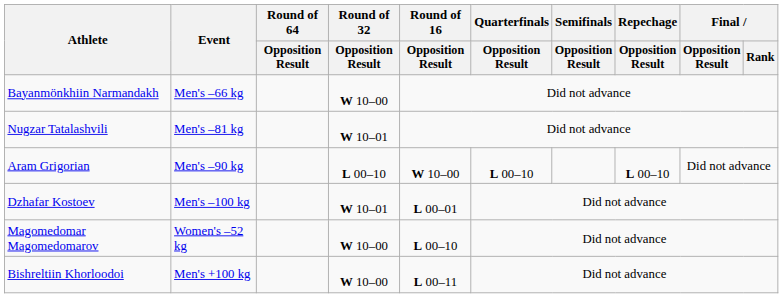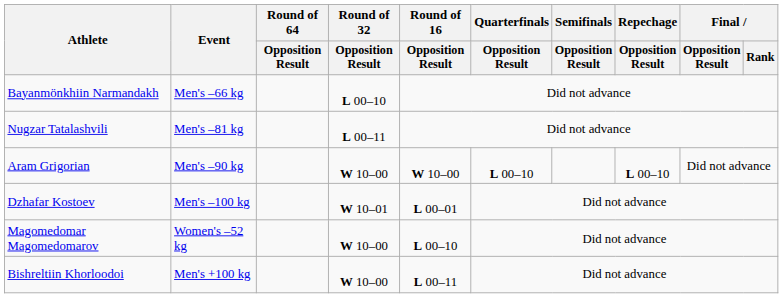Bayanmönkhiin Narmandakh | Round of 32 / Opposition Result: W 10–00 -> L 00–10
Nugzar Tatalashvili | Round of 32 / Opposition Result: W 10–01 -> L 00–11
Aram Grigorian | Round of 32 / Opposition Result: L 00–10 -> W 10–00
